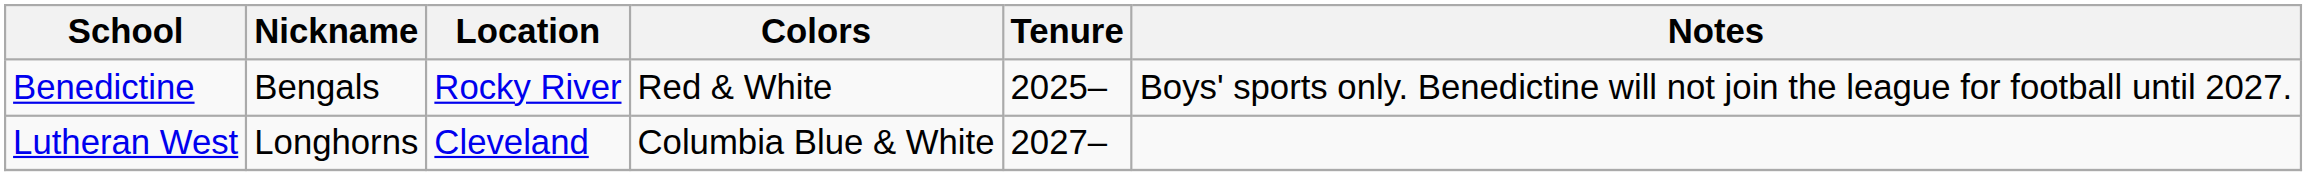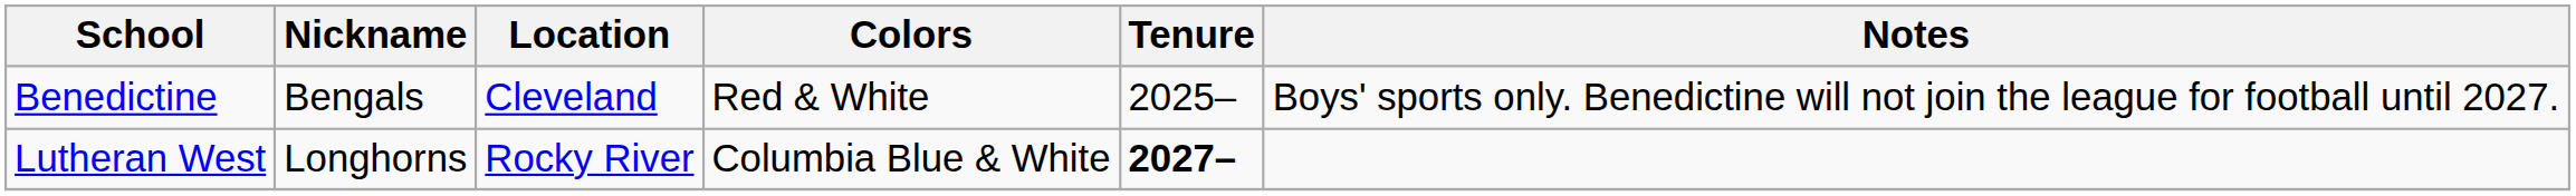Benedictine | Location: Rocky River -> Cleveland
Lutheran West | Location: Cleveland -> Rocky River
Lutheran West | Tenure: normal -> bold
